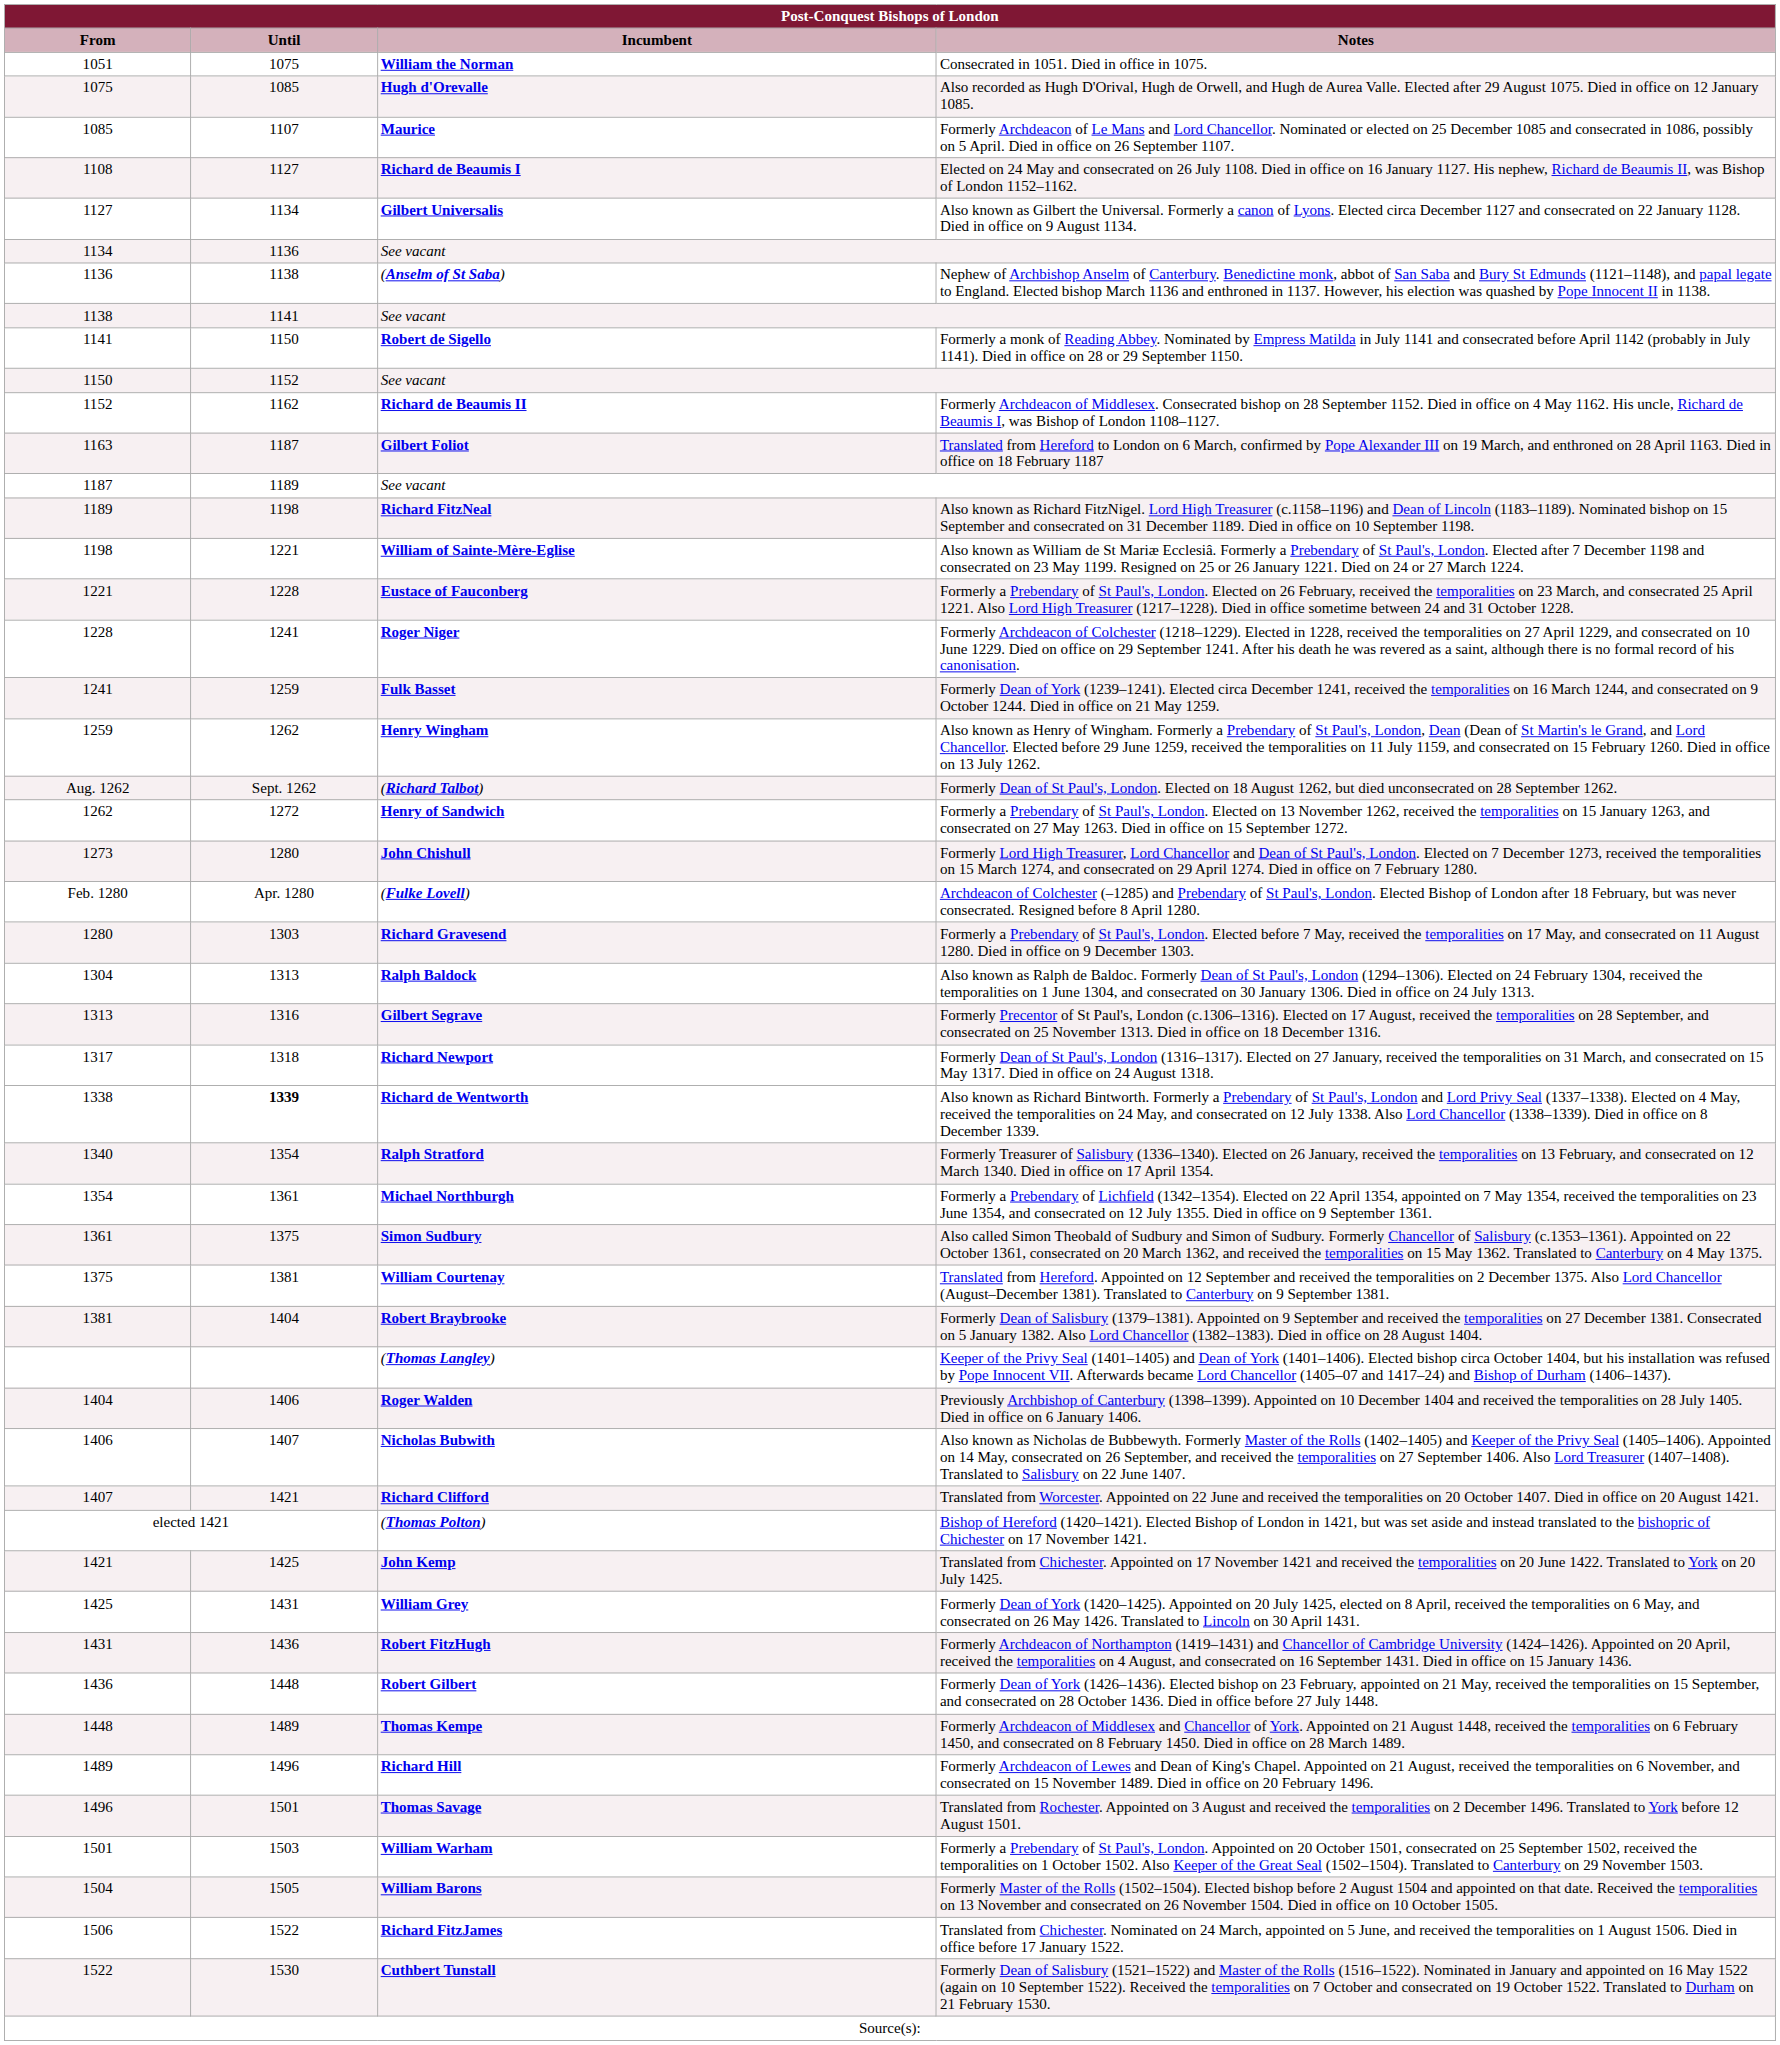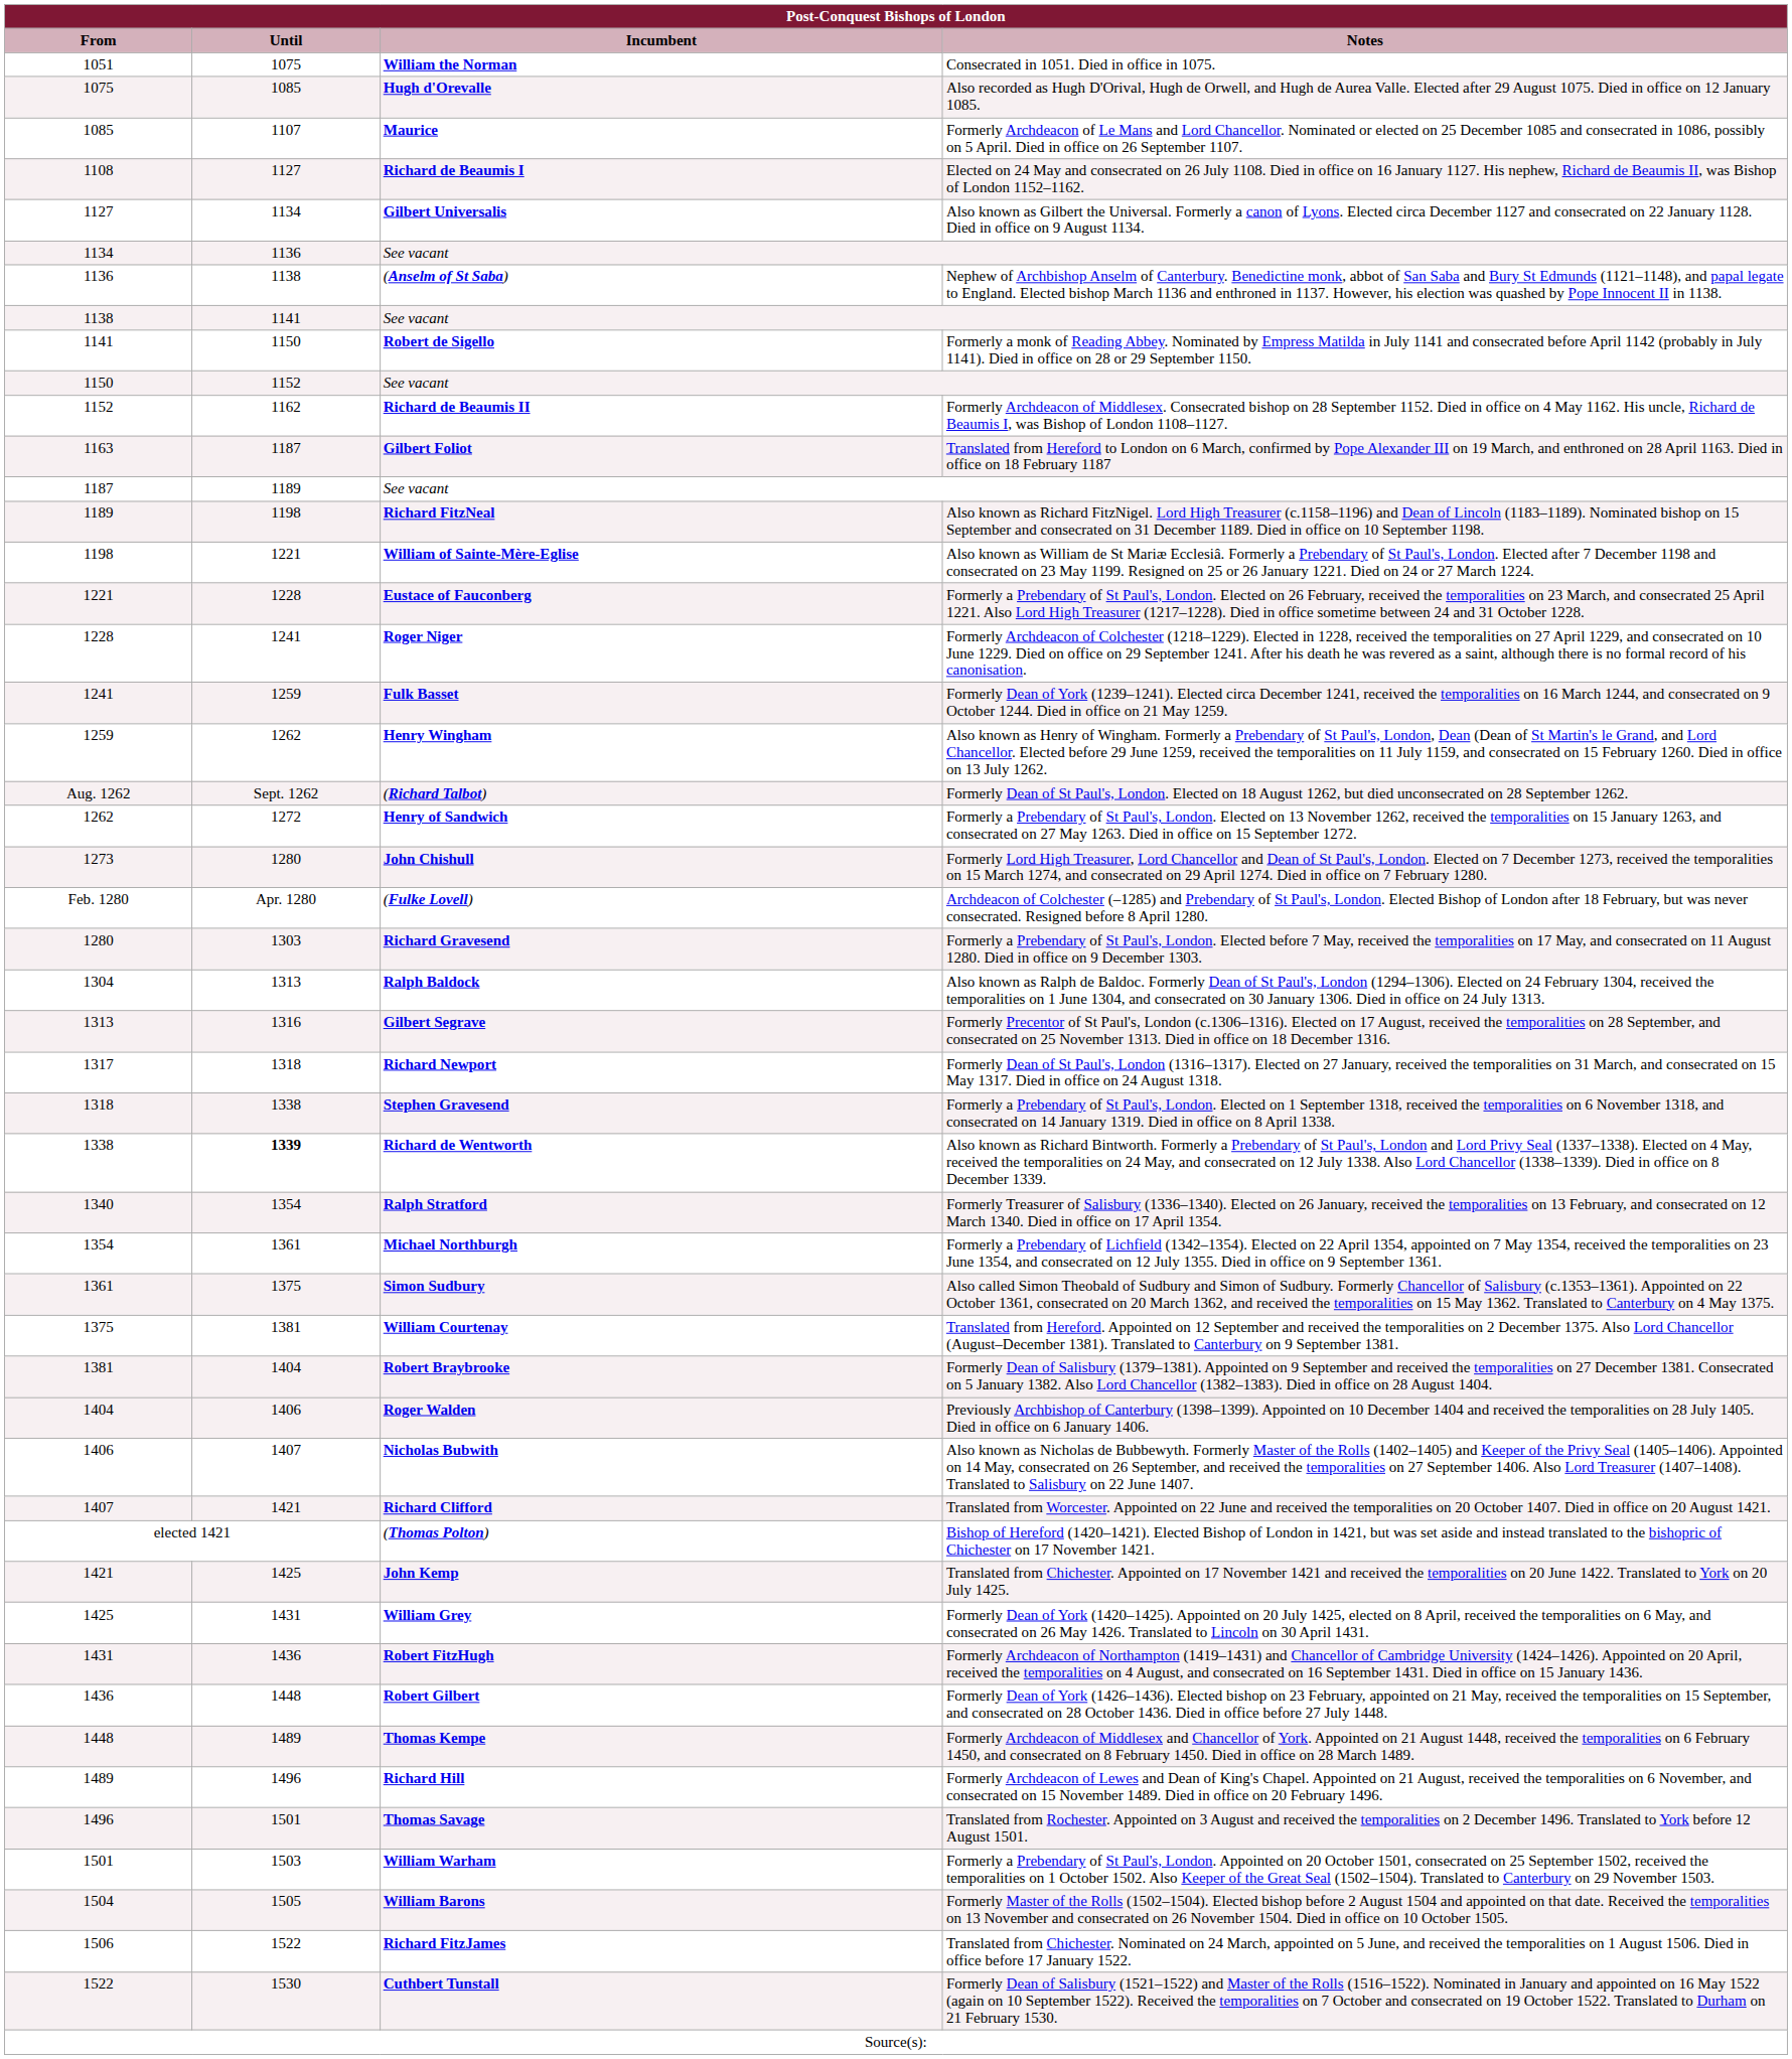+ row: 1318 | 1338 | Stephen Gravesend | Formerly a Prebendary of St Paul's, London. Elected on 1 September 1318, received the temporalities on 6 November 1318, and consecrated on 14 January 1319. Died in office on 8 April 1338.
- row: (Thomas Langley) | Keeper of the Privy Seal (1401–1405) and Dean of York (1401–1406). Elected bishop circa October 1404, but his installation was refused by Pope Innocent VII. Afterwards became Lord Chancellor (1405–07 and 1417–24) and Bishop of Durham (1406–1437).
